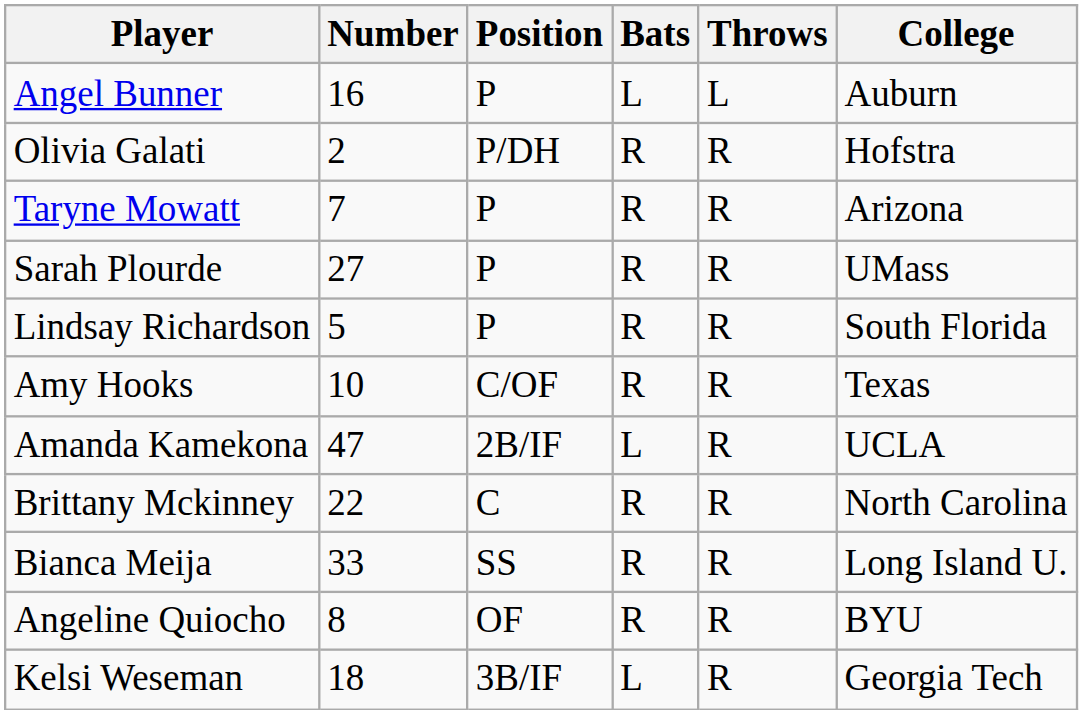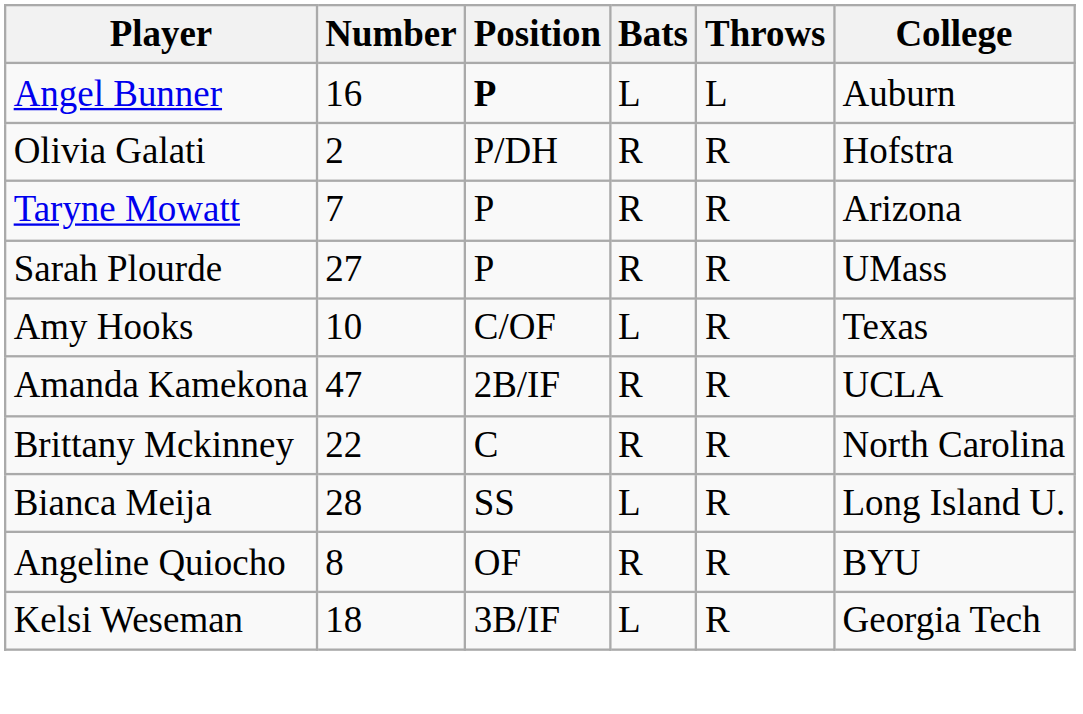Angel Bunner | Position: normal -> bold
- row: Lindsay Richardson | 5 | P | R | R | South Florida
Amy Hooks | Bats: R -> L
Amanda Kamekona | Bats: L -> R
Bianca Meija | Number: 33 -> 28
Bianca Meija | Bats: R -> L
